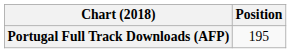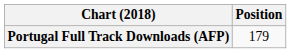Portugal Full Track Downloads (AFP) | Position: 195 -> 179
